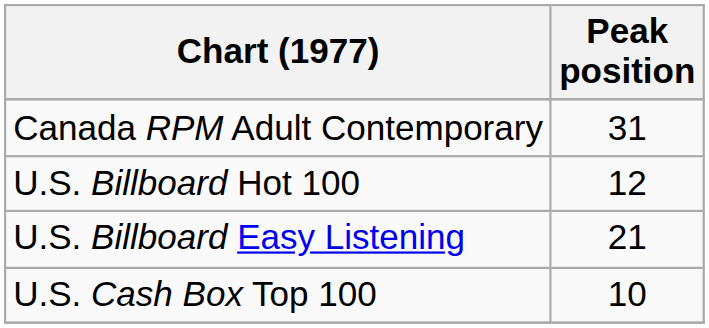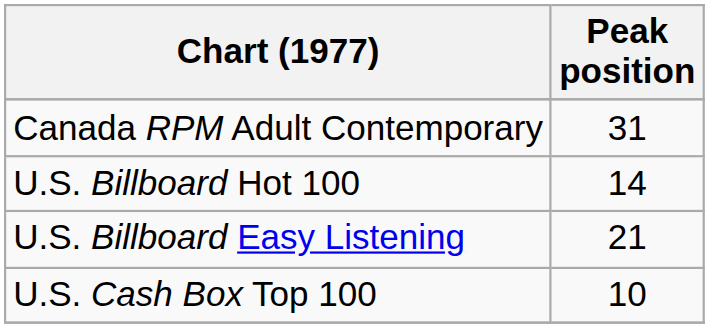U.S. Billboard Hot 100 | Peak position: 12 -> 14
